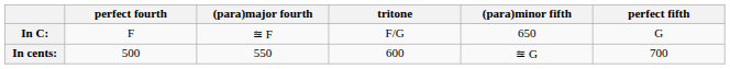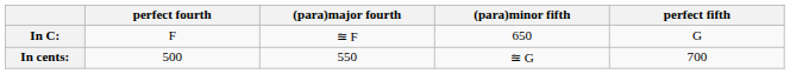- column: tritone | F/G | 600
